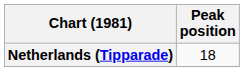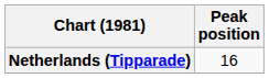Netherlands (Tipparade) | Peak position: 18 -> 16
